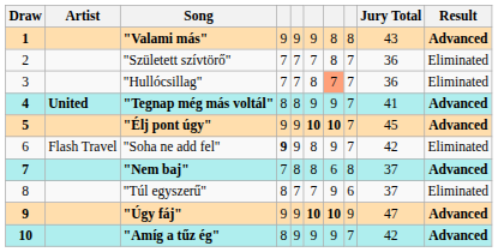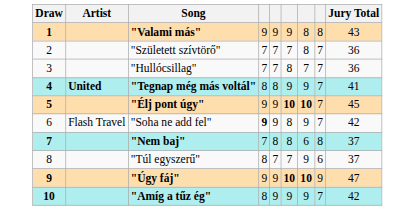- column: Result | Advanced | Eliminated | Eliminated | Advanced | Advanced | Eliminated | Advanced | Eliminated | Advanced | Advanced
"Hullócsillag" | column 7: lightsalmon background -> no background
